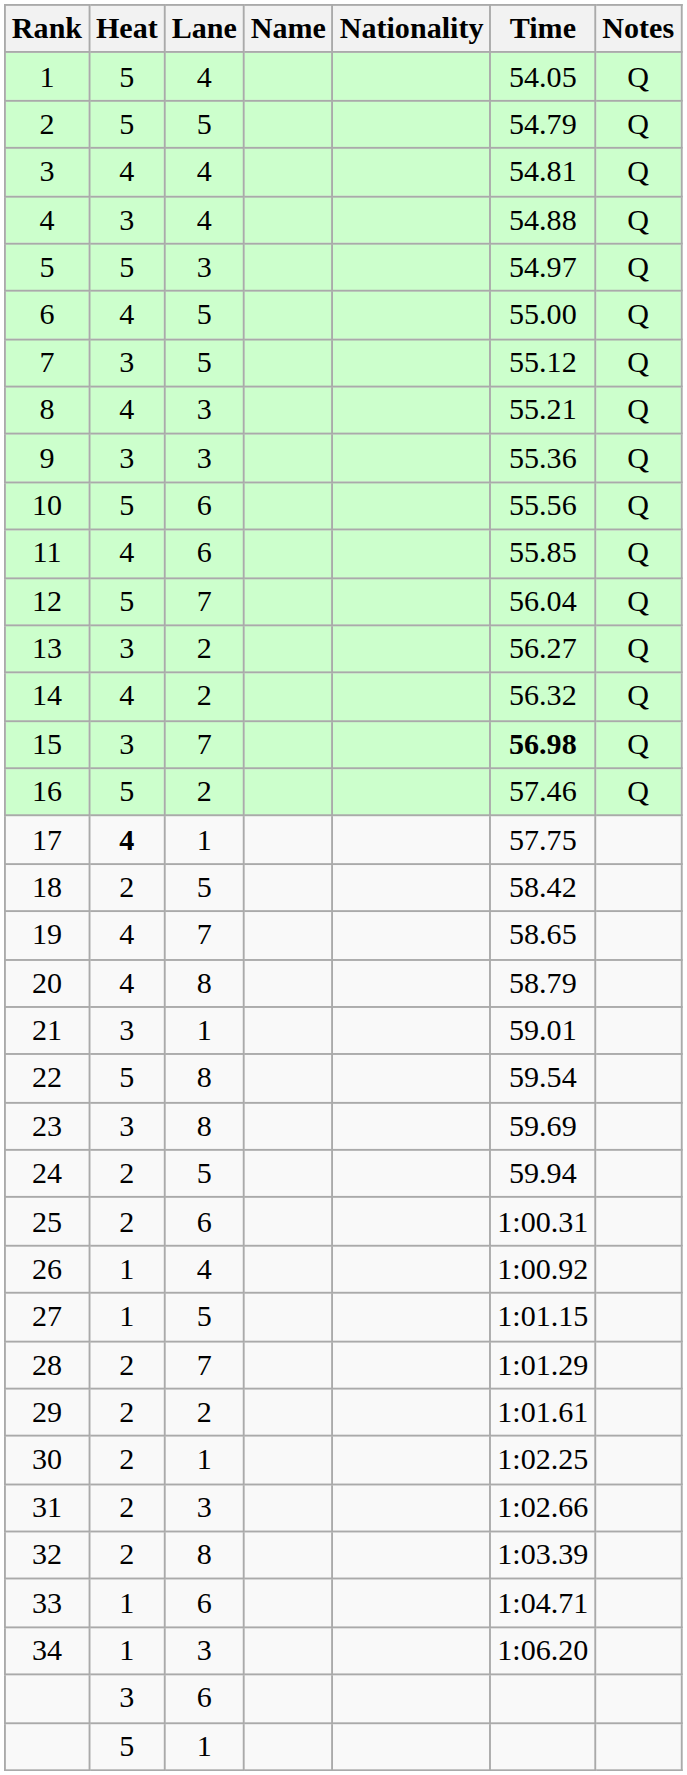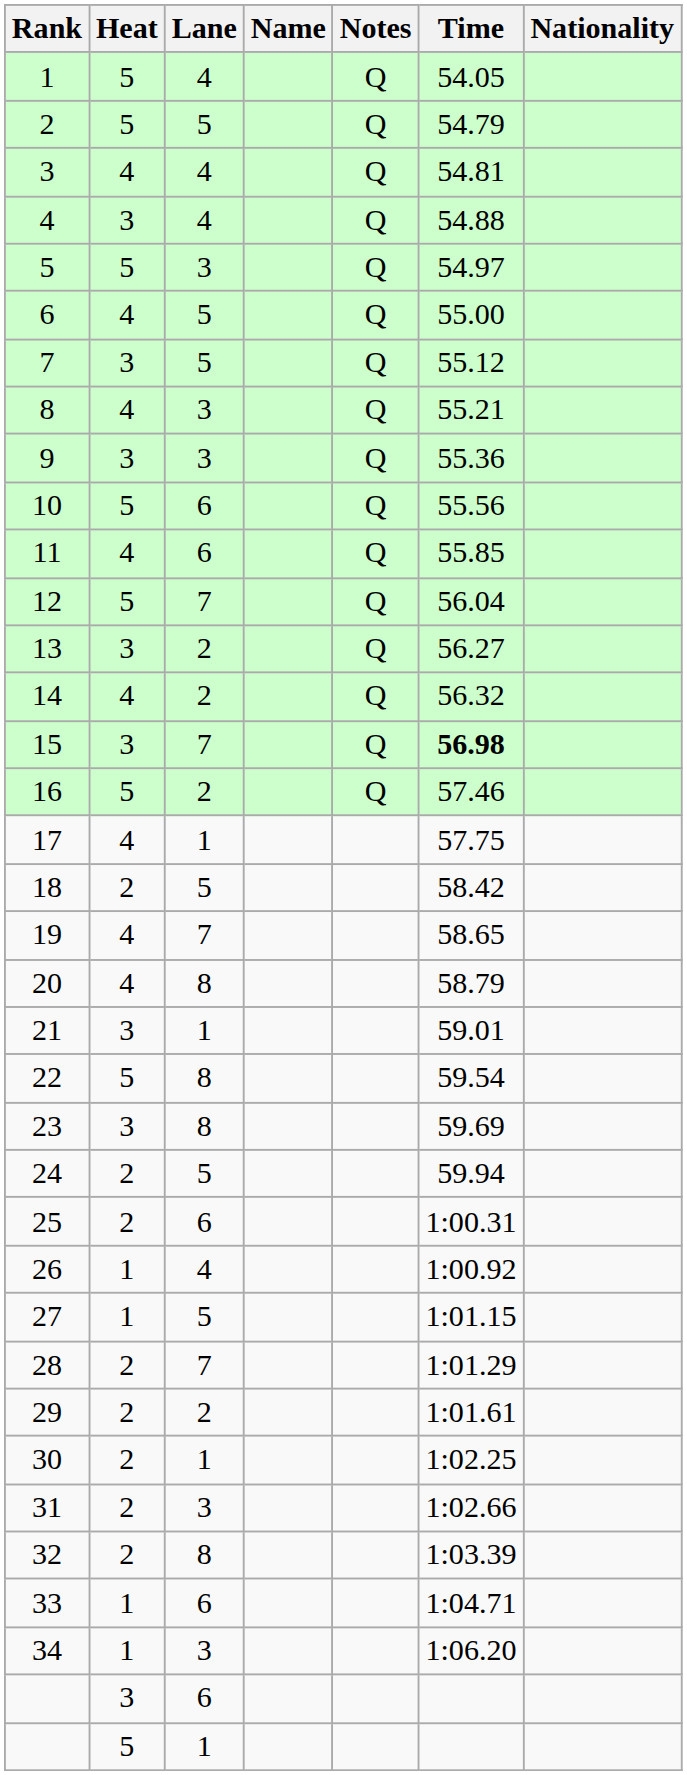columns swapped: Nationality <-> Notes
17 | Heat: bold -> normal
